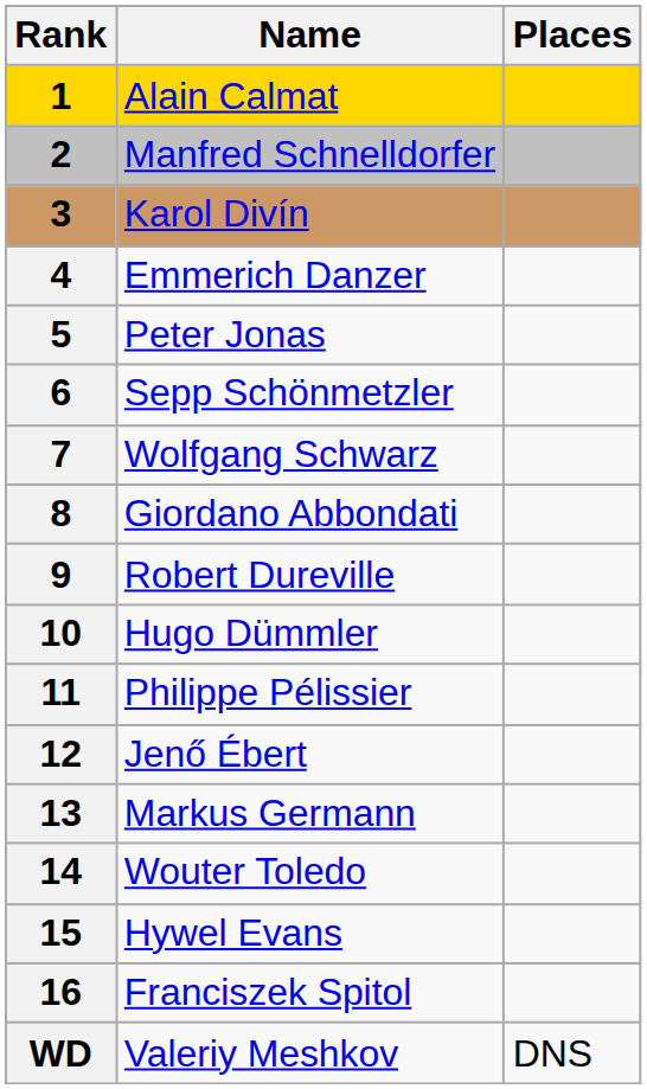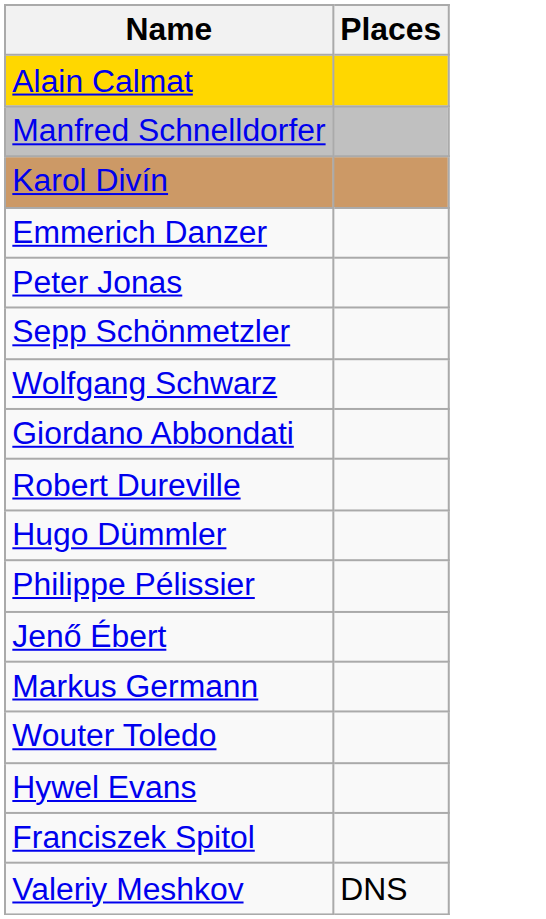- column: Rank | 1 | 2 | 3 | 4 | 5 | 6 | 7 | 8 | 9 | 10 | 11 | 12 | 13 | 14 | 15 | 16 | WD
